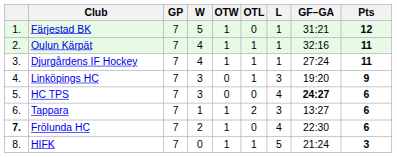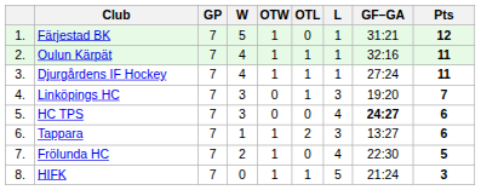Linköpings HC | Pts: 9 -> 7
Frölunda HC | column 1: bold -> normal
Frölunda HC | Pts: 6 -> 5
